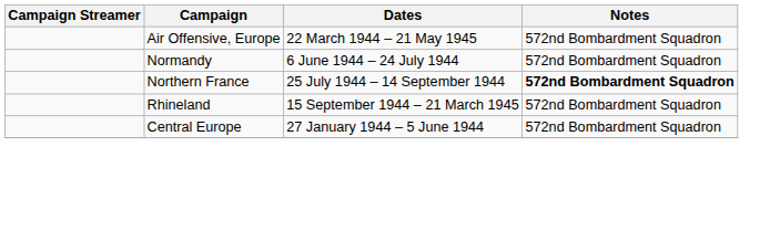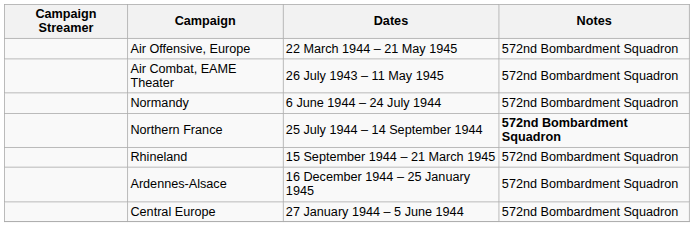+ row: Air Combat, EAME Theater | 26 July 1943 – 11 May 1945 | 572nd Bombardment Squadron
+ row: Ardennes-Alsace | 16 December 1944 – 25 January 1945 | 572nd Bombardment Squadron
